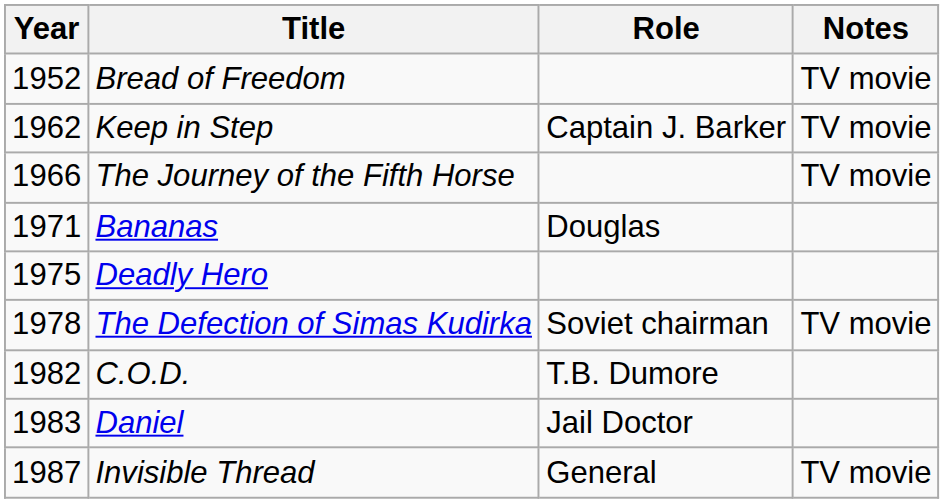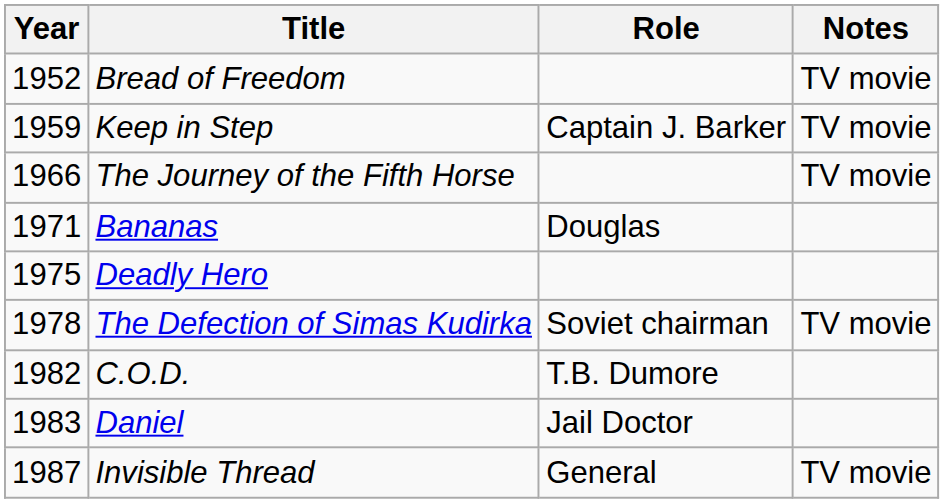Keep in Step | Year: 1962 -> 1959
